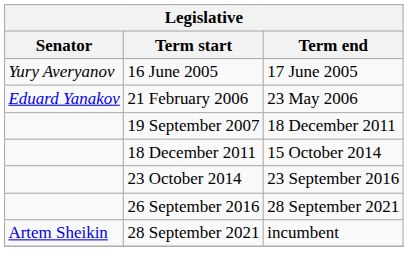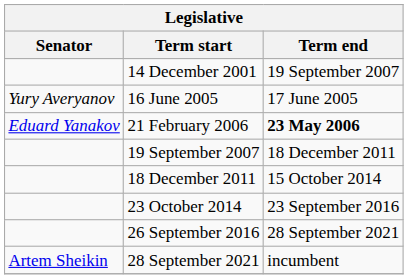+ row: 14 December 2001 | 19 September 2007
21 February 2006 | Term end: normal -> bold
